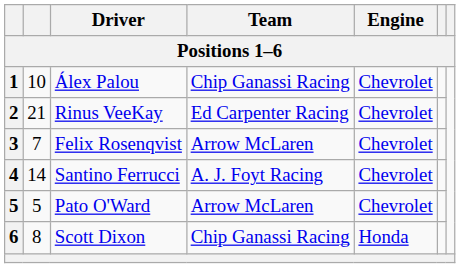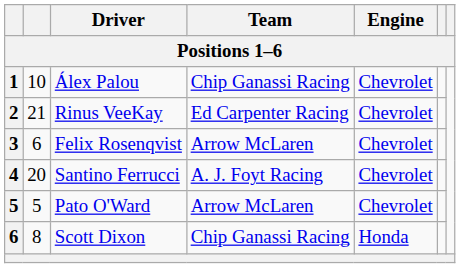Felix Rosenqvist | column 2: 7 -> 6
Santino Ferrucci | column 2: 14 -> 20
